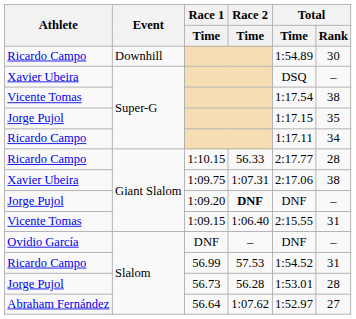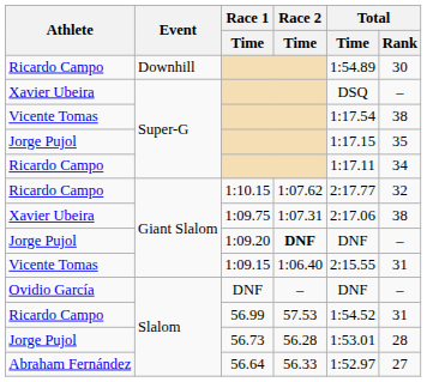1:10.15 | Race 2 / Time: 56.33 -> 1:07.62
1:10.15 | Total / Rank: 28 -> 32
56.64 | Race 2 / Time: 1:07.62 -> 56.33
